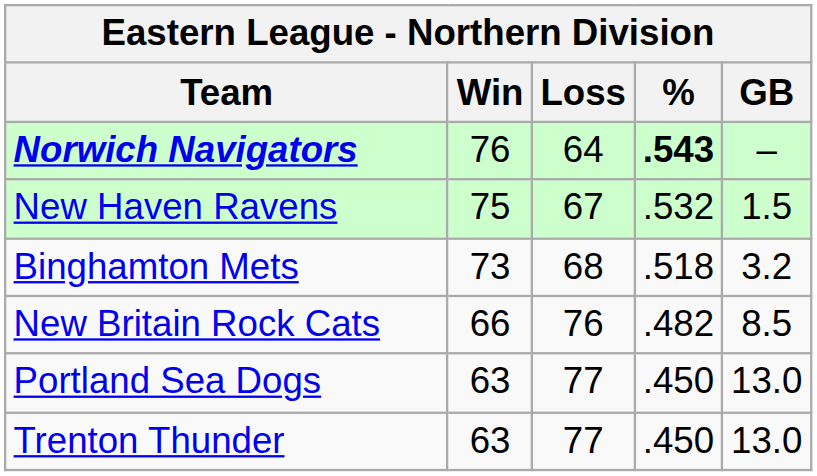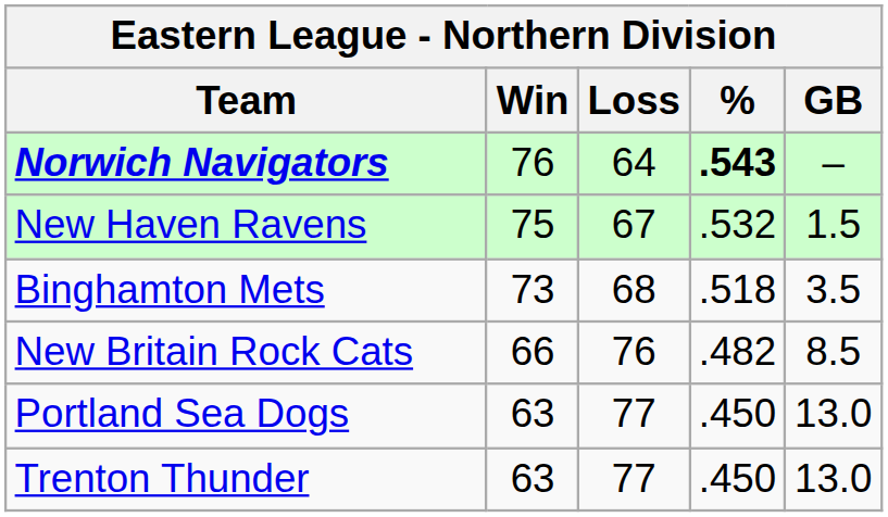Binghamton Mets | GB: 3.2 -> 3.5
